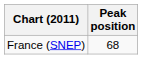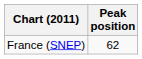France (SNEP) | Peak position: 68 -> 62
